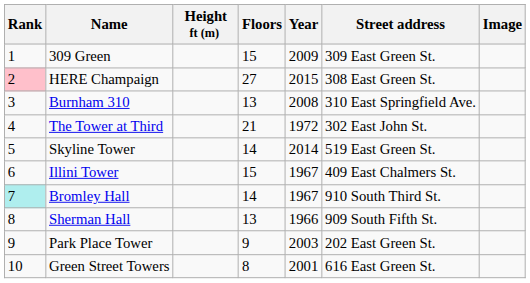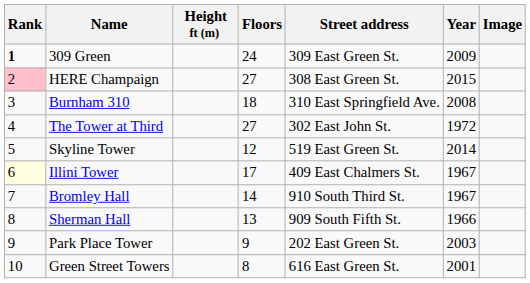columns swapped: Year <-> Street address
309 Green | Rank: normal -> bold
309 Green | Floors: 15 -> 24
Burnham 310 | Floors: 13 -> 18
The Tower at Third | Floors: 21 -> 27
Skyline Tower | Floors: 14 -> 12
Illini Tower | Rank: no background -> lightyellow background
Illini Tower | Floors: 15 -> 17
Bromley Hall | Rank: paleturquoise background -> no background
